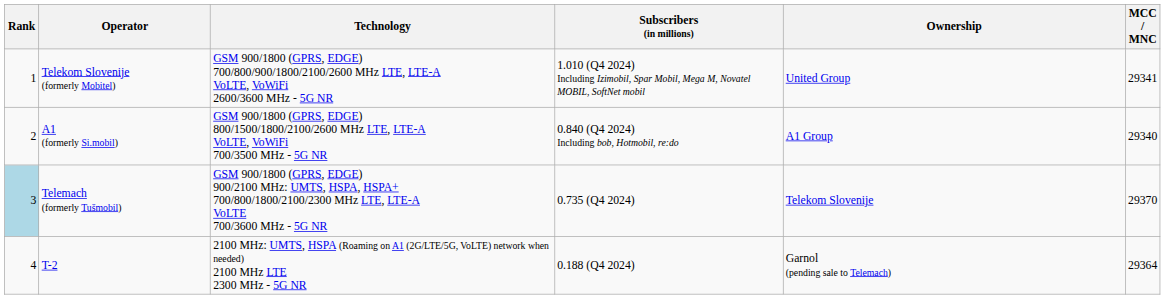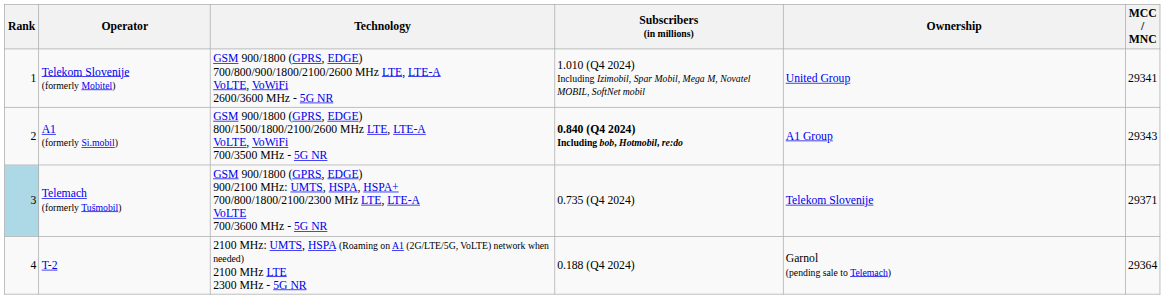A1 (formerly Si.mobil) | Subscribers (in millions): normal -> bold
A1 (formerly Si.mobil) | MCC / MNC: 29340 -> 29343
Telemach (formerly Tušmobil) | MCC / MNC: 29370 -> 29371
